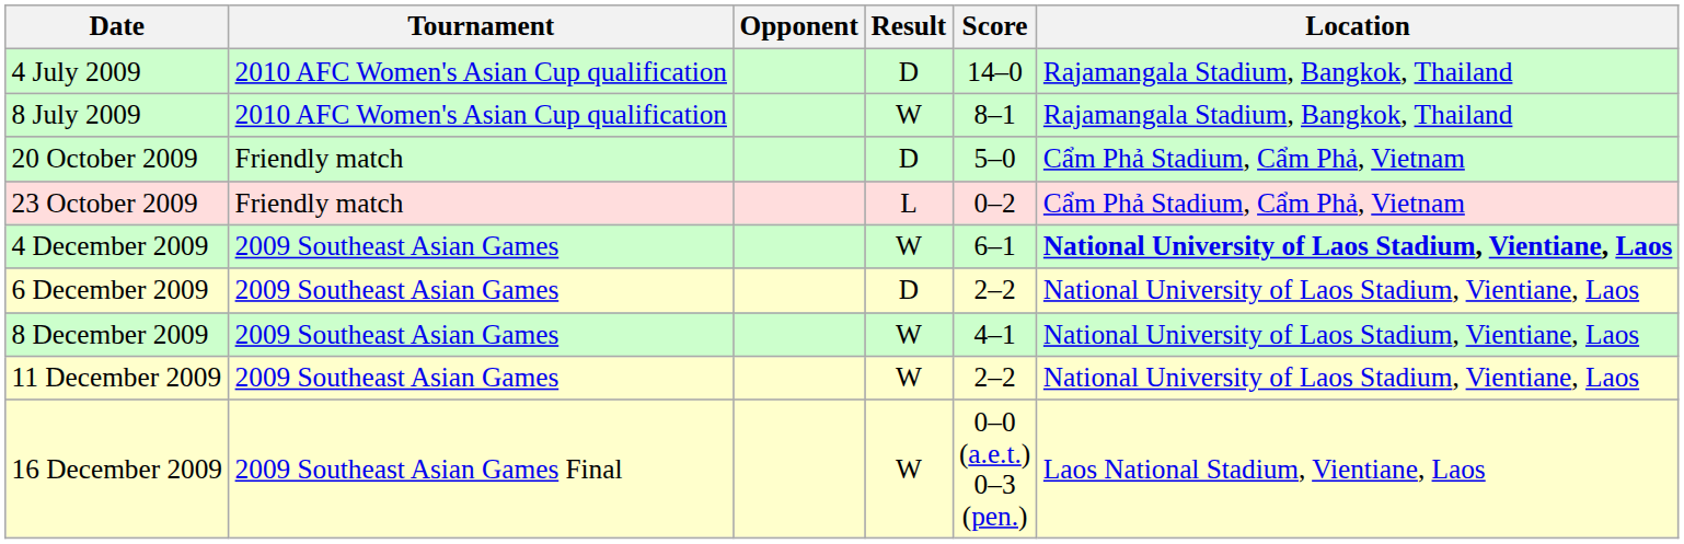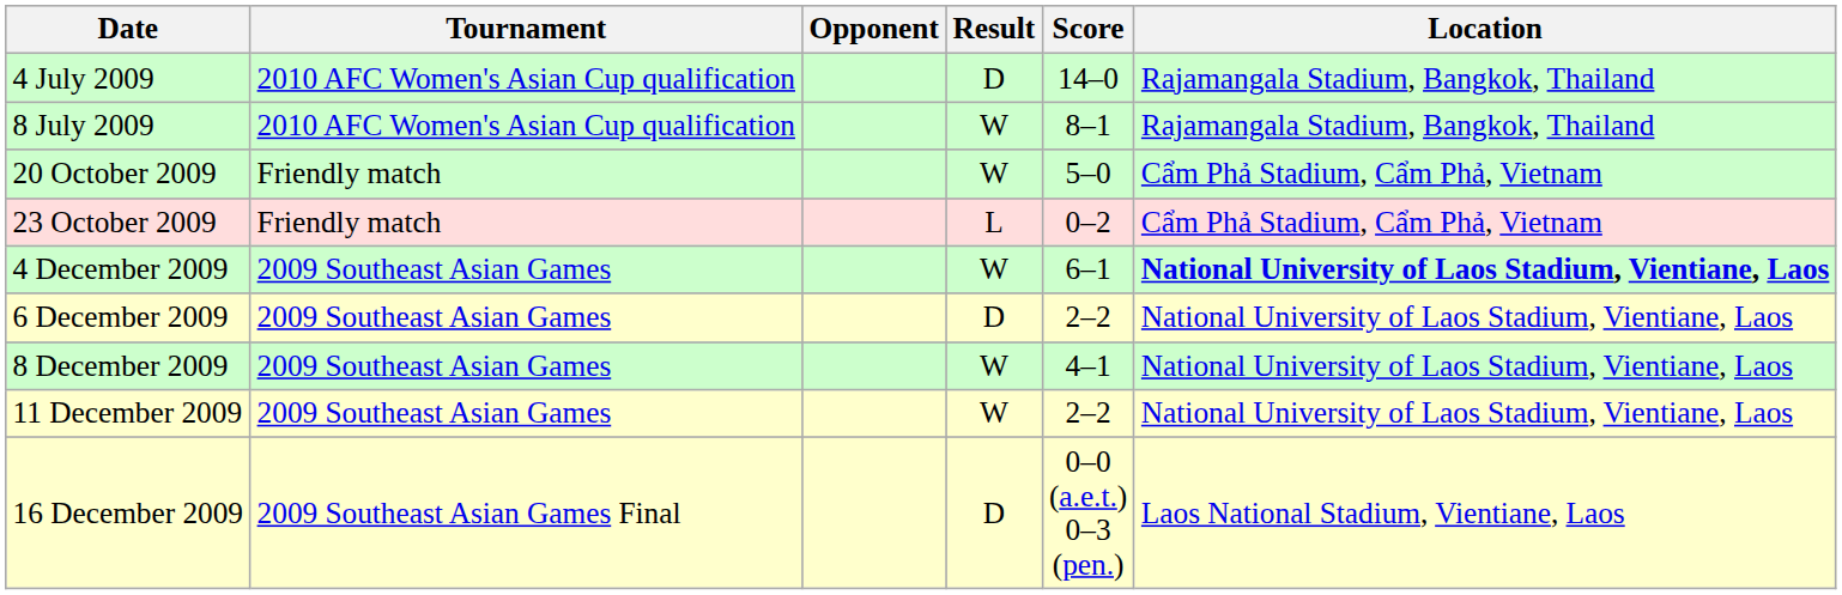20 October 2009 | Result: D -> W
16 December 2009 | Result: W -> D
